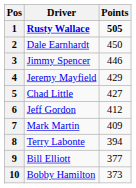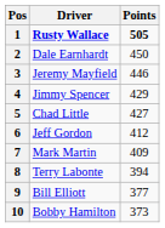3 | Driver: Jimmy Spencer -> Jeremy Mayfield
4 | Driver: Jeremy Mayfield -> Jimmy Spencer
